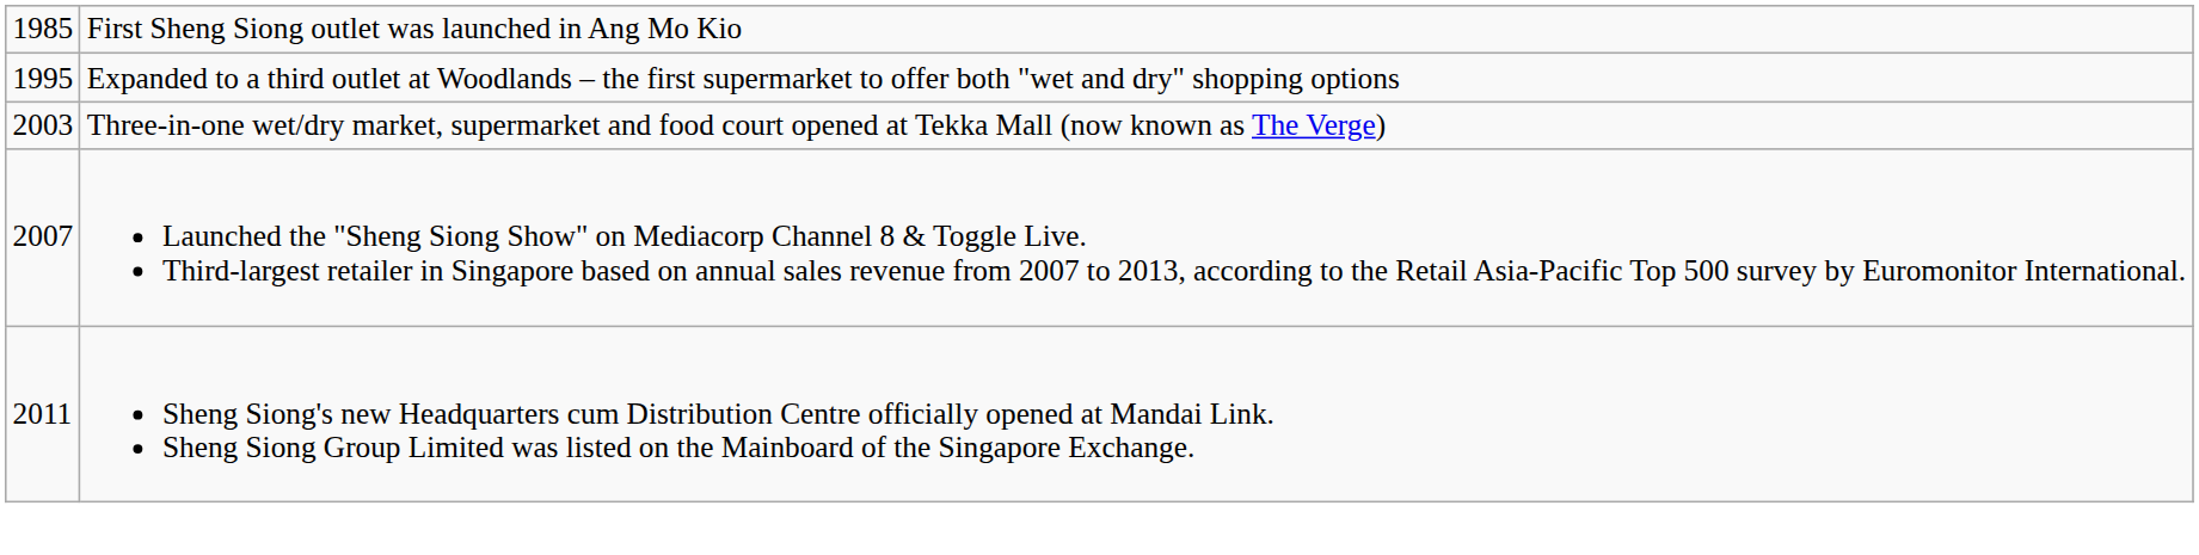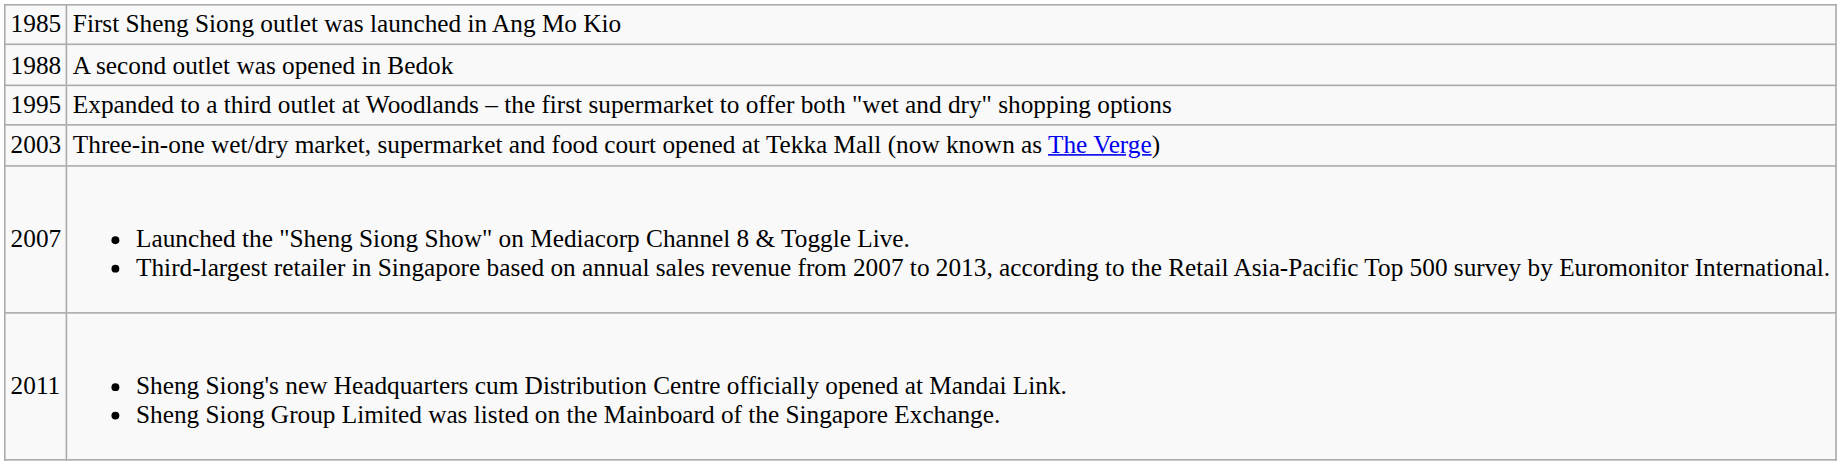+ row: 1988 | A second outlet was opened in Bedok
